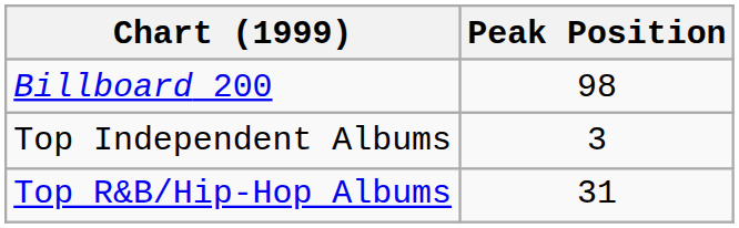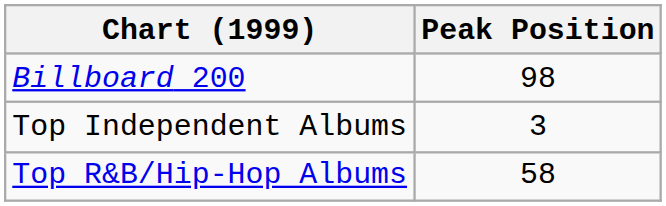Top R&B/Hip-Hop Albums | Peak Position: 31 -> 58
